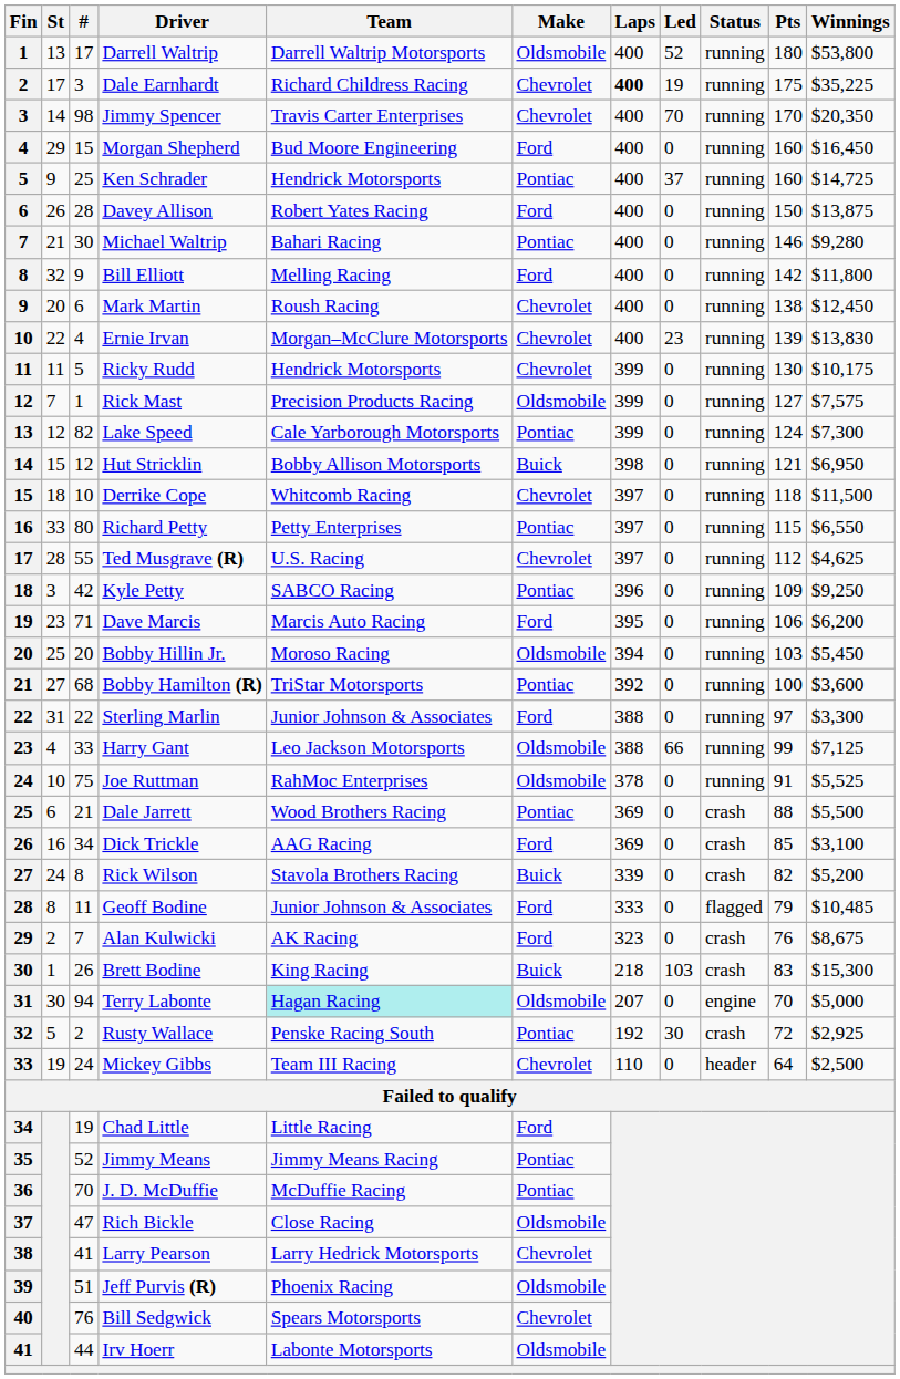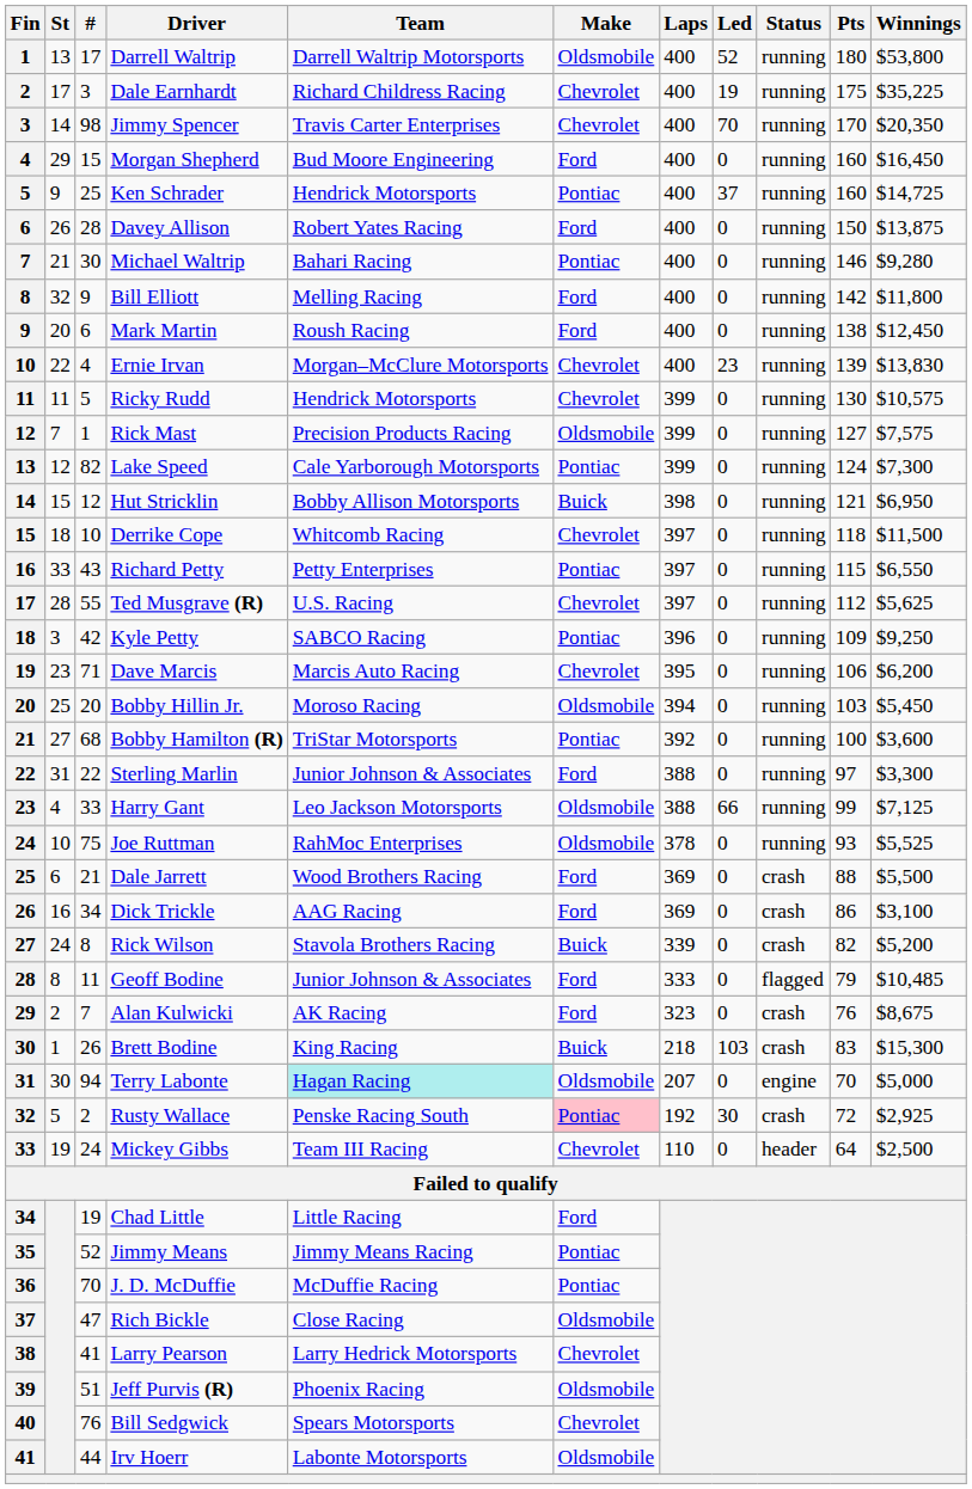Dale Earnhardt | Laps: bold -> normal
Mark Martin | Make: Chevrolet -> Ford
Ricky Rudd | Winnings: $10,175 -> $10,575
Richard Petty | #: 80 -> 43
Ted Musgrave (R) | Winnings: $4,625 -> $5,625
Dave Marcis | Make: Ford -> Chevrolet
Joe Ruttman | Pts: 91 -> 93
Dale Jarrett | Make: Pontiac -> Ford
Dick Trickle | Pts: 85 -> 86
Rusty Wallace | Make: no background -> pink background
